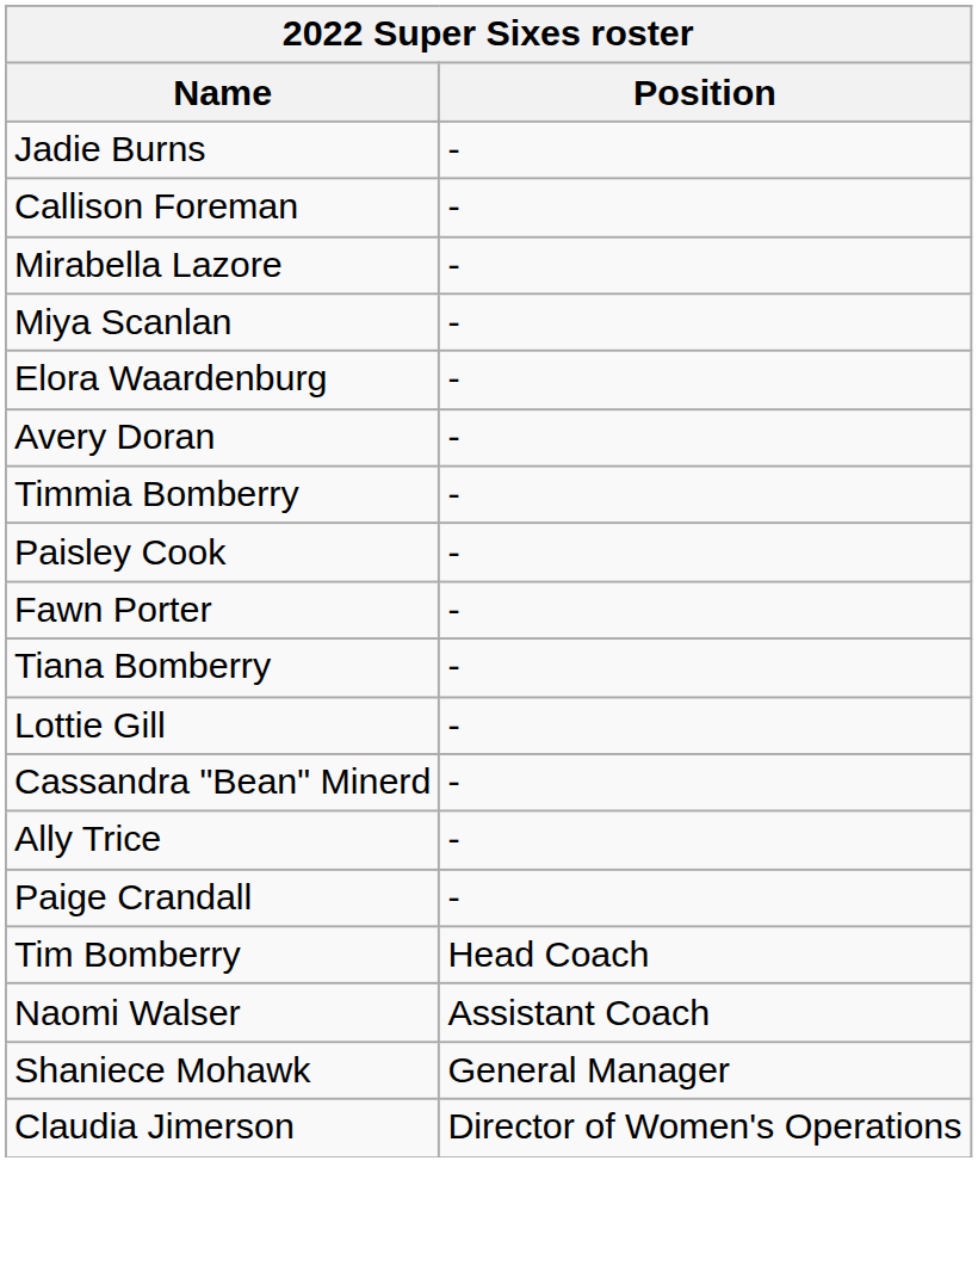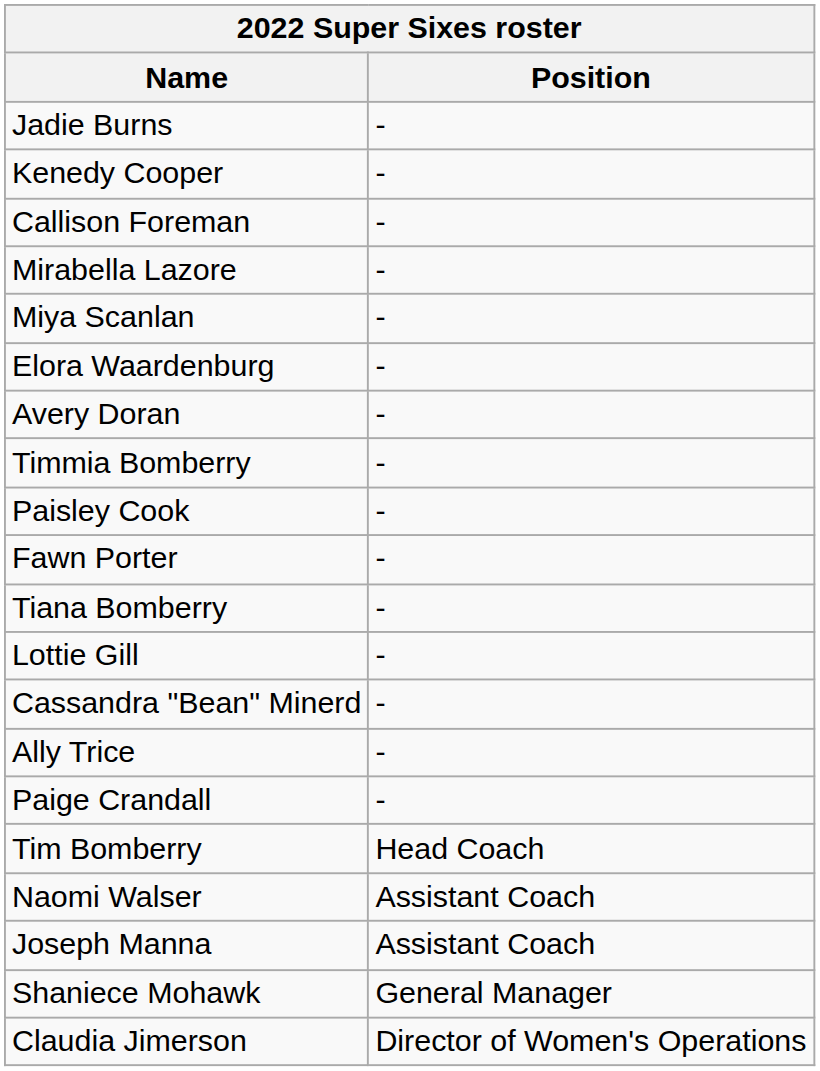+ row: Kenedy Cooper | -
+ row: Joseph Manna | Assistant Coach
